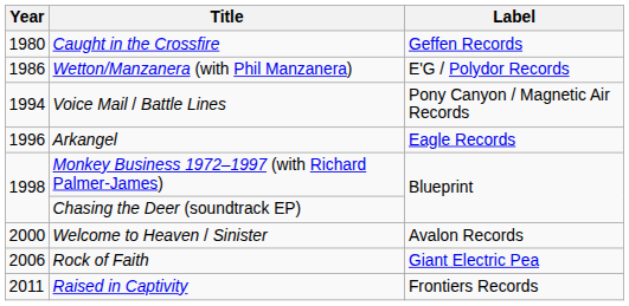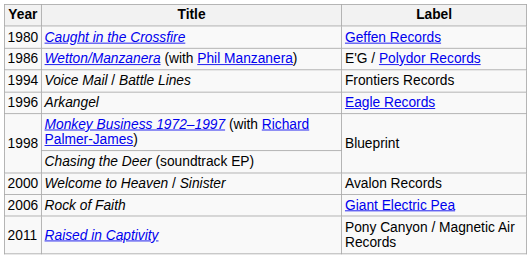Voice Mail / Battle Lines | Label: Pony Canyon / Magnetic Air Records -> Frontiers Records
Raised in Captivity | Label: Frontiers Records -> Pony Canyon / Magnetic Air Records
